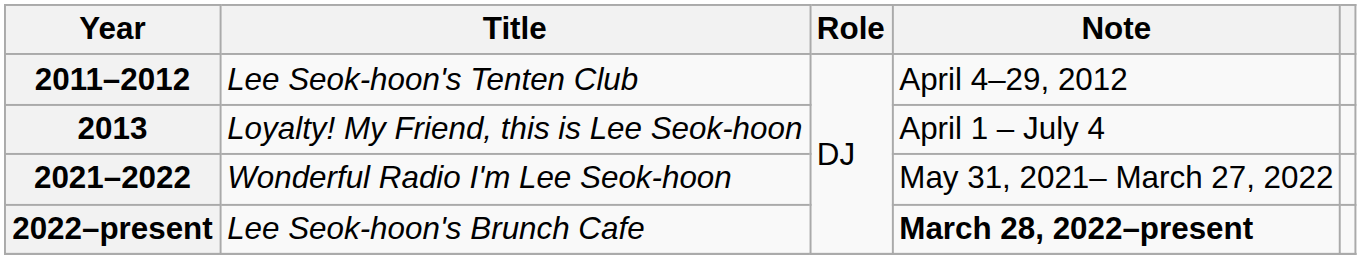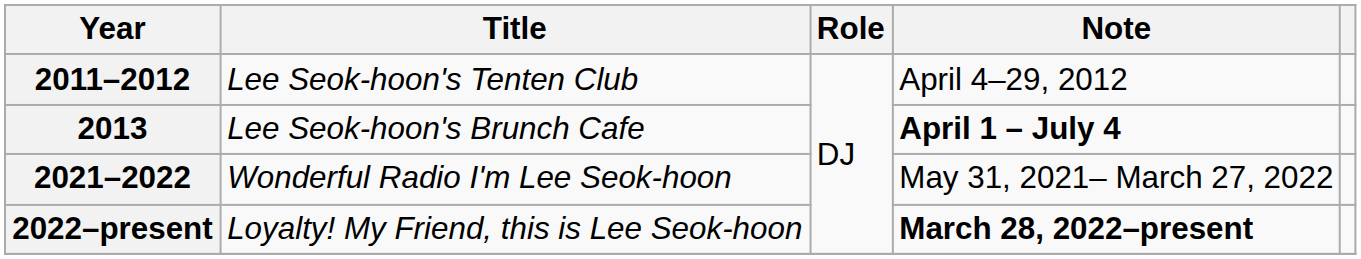2013 | Title: Loyalty! My Friend, this is Lee Seok-hoon -> Lee Seok-hoon's Brunch Cafe
2013 | Note: normal -> bold
2022–present | Title: Lee Seok-hoon's Brunch Cafe -> Loyalty! My Friend, this is Lee Seok-hoon
